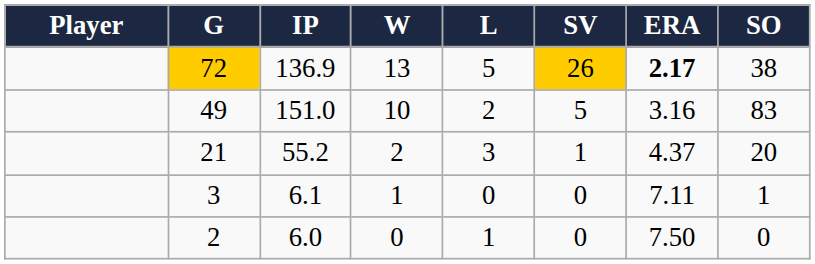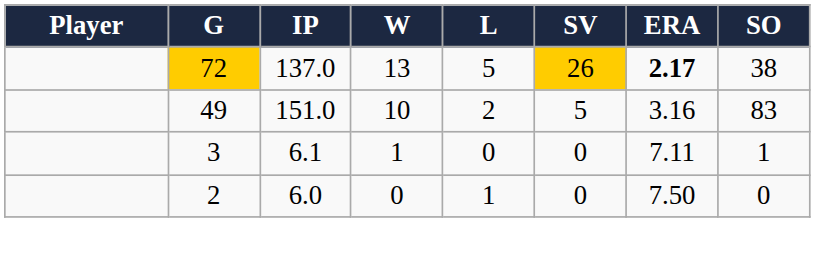72 | IP: 136.9 -> 137.0
- row: 21 | 55.2 | 2 | 3 | 1 | 4.37 | 20
